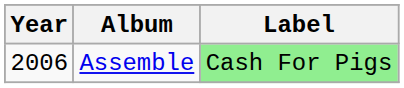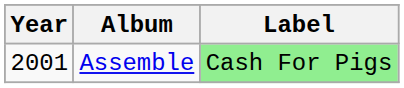Assemble | Year: 2006 -> 2001
